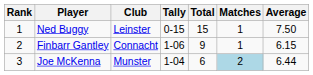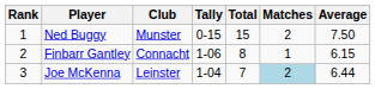Ned Buggy | Club: Leinster -> Munster
Ned Buggy | Matches: 1 -> 2
Finbarr Gantley | Total: 9 -> 8
Joe McKenna | Club: Munster -> Leinster
Joe McKenna | Total: 6 -> 7
